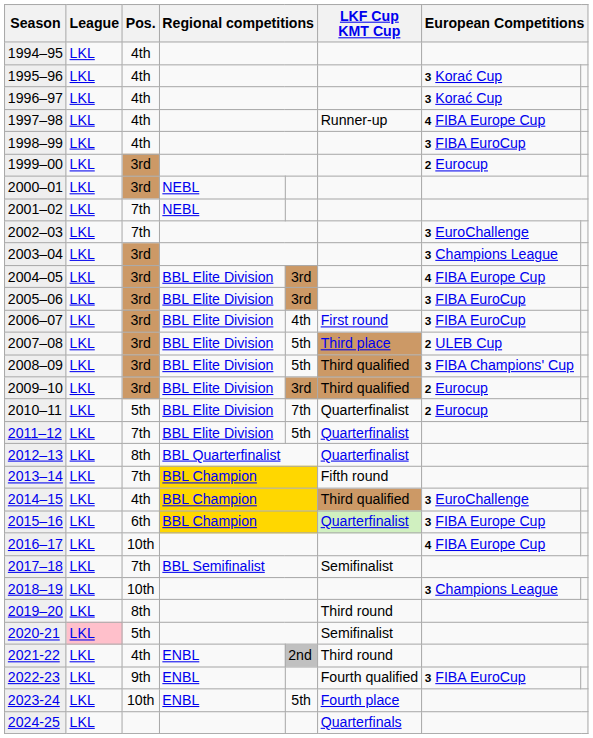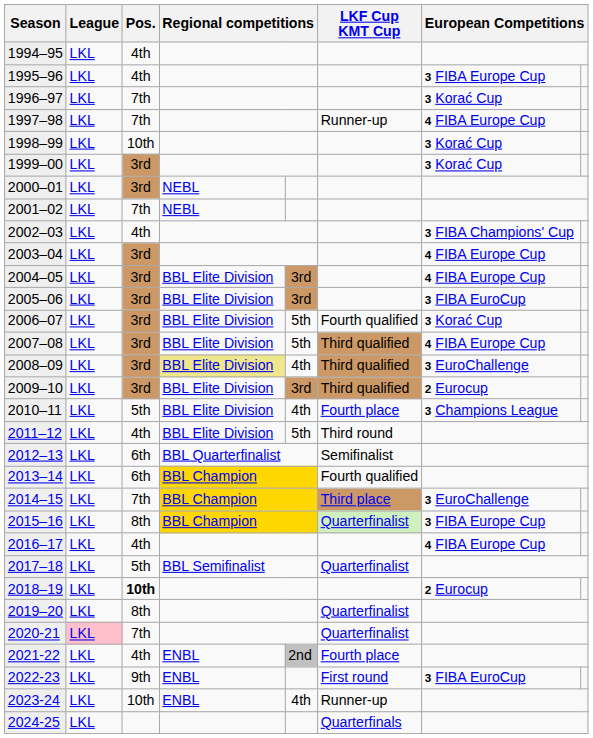1995–96 | column 7: 3 Korać Cup -> 3 FIBA Europe Cup
1996–97 | Pos.: 4th -> 7th
1997–98 | Pos.: 4th -> 7th
1998–99 | Pos.: 4th -> 10th
1998–99 | column 7: 3 FIBA EuroCup -> 3 Korać Cup
1999–00 | column 7: 2 Eurocup -> 3 Korać Cup
2002–03 | Pos.: 7th -> 4th
2002–03 | column 7: 3 EuroChallenge -> 3 FIBA Champions' Cup
2003–04 | column 7: 3 Champions League -> 4 FIBA Europe Cup
2006–07 | column 5: 4th -> 5th
2006–07 | LKF Cup KMT Cup: First round -> Fourth qualified
2006–07 | column 7: 3 FIBA EuroCup -> 3 Korać Cup
2007–08 | LKF Cup KMT Cup: Third place -> Third qualified
2007–08 | column 7: 2 ULEB Cup -> 4 FIBA Europe Cup
2008–09 | column 4: no background -> khaki background
2008–09 | column 5: 5th -> 4th
2008–09 | column 7: 3 FIBA Champions' Cup -> 3 EuroChallenge
2010–11 | column 5: 7th -> 4th
2010–11 | LKF Cup KMT Cup: Quarterfinalist -> Fourth place
2010–11 | column 7: 2 Eurocup -> 3 Champions League
2011–12 | Pos.: 7th -> 4th
2011–12 | LKF Cup KMT Cup: Quarterfinalist -> Third round
2012–13 | Pos.: 8th -> 6th
2012–13 | LKF Cup KMT Cup: Quarterfinalist -> Semifinalist
2013–14 | Pos.: 7th -> 6th
2013–14 | LKF Cup KMT Cup: Fifth round -> Fourth qualified
2014–15 | Pos.: 4th -> 7th
2014–15 | LKF Cup KMT Cup: Third qualified -> Third place
2015–16 | Pos.: 6th -> 8th
2016–17 | Pos.: 10th -> 4th
2017–18 | Pos.: 7th -> 5th
2017–18 | LKF Cup KMT Cup: Semifinalist -> Quarterfinalist
2018–19 | Pos.: normal -> bold
2018–19 | column 7: 3 Champions League -> 2 Eurocup
2019–20 | LKF Cup KMT Cup: Third round -> Quarterfinalist
2020-21 | Pos.: 5th -> 7th
2020-21 | LKF Cup KMT Cup: Semifinalist -> Quarterfinalist
2021-22 | LKF Cup KMT Cup: Third round -> Fourth place
2022-23 | LKF Cup KMT Cup: Fourth qualified -> First round
2023-24 | column 5: 5th -> 4th
2023-24 | LKF Cup KMT Cup: Fourth place -> Runner-up
